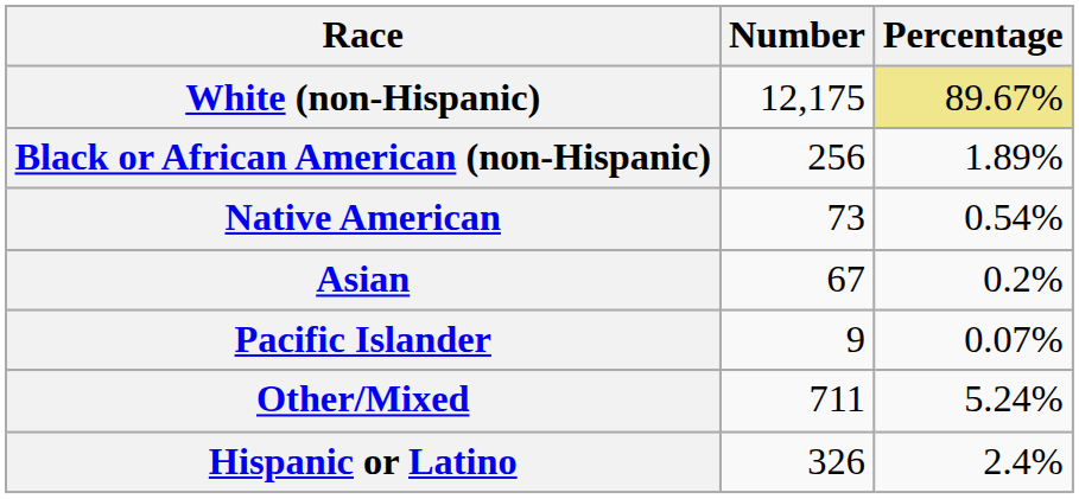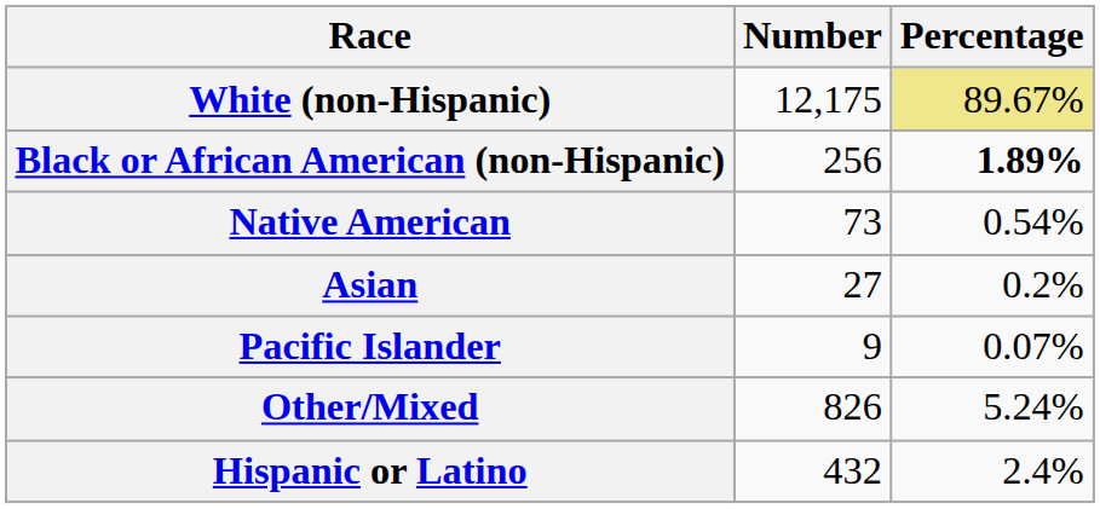Black or African American (non-Hispanic) | Percentage: normal -> bold
Asian | Number: 67 -> 27
Other/Mixed | Number: 711 -> 826
Hispanic or Latino | Number: 326 -> 432
